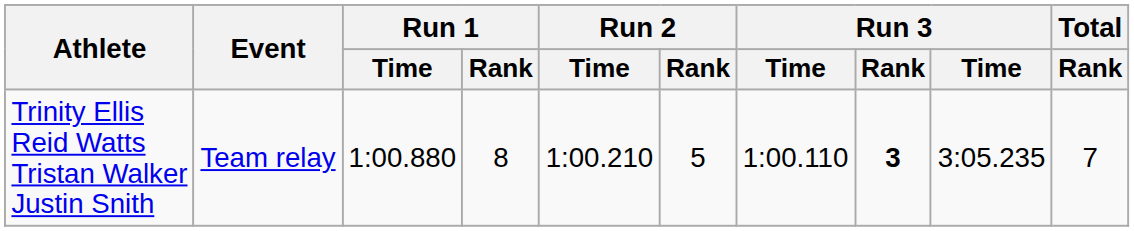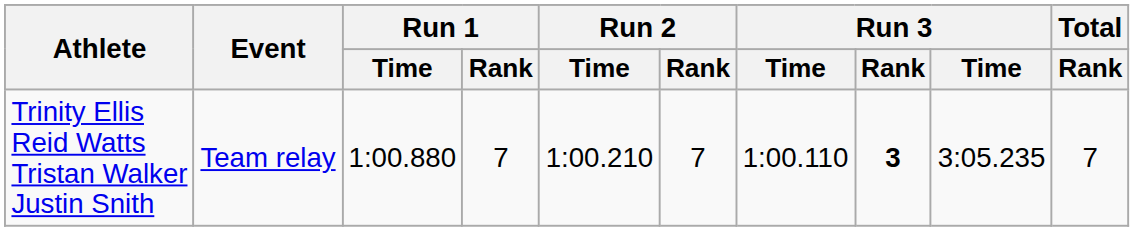Trinity Ellis Reid Watts Tristan Walker Justin Snith | Run 1 / Rank: 8 -> 7
Trinity Ellis Reid Watts Tristan Walker Justin Snith | Run 2 / Rank: 5 -> 7
